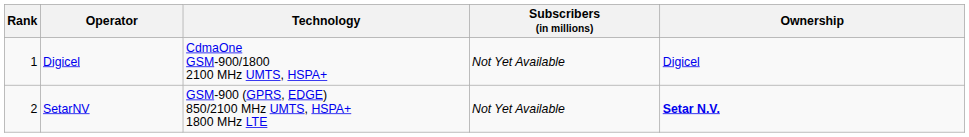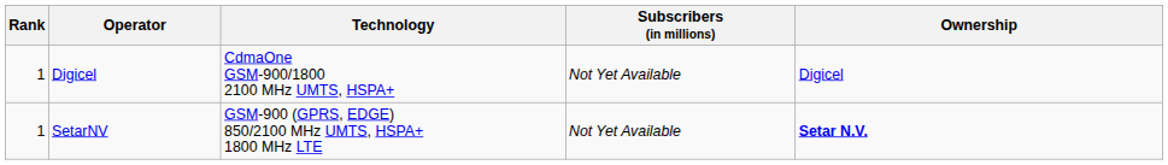SetarNV | Rank: 2 -> 1
